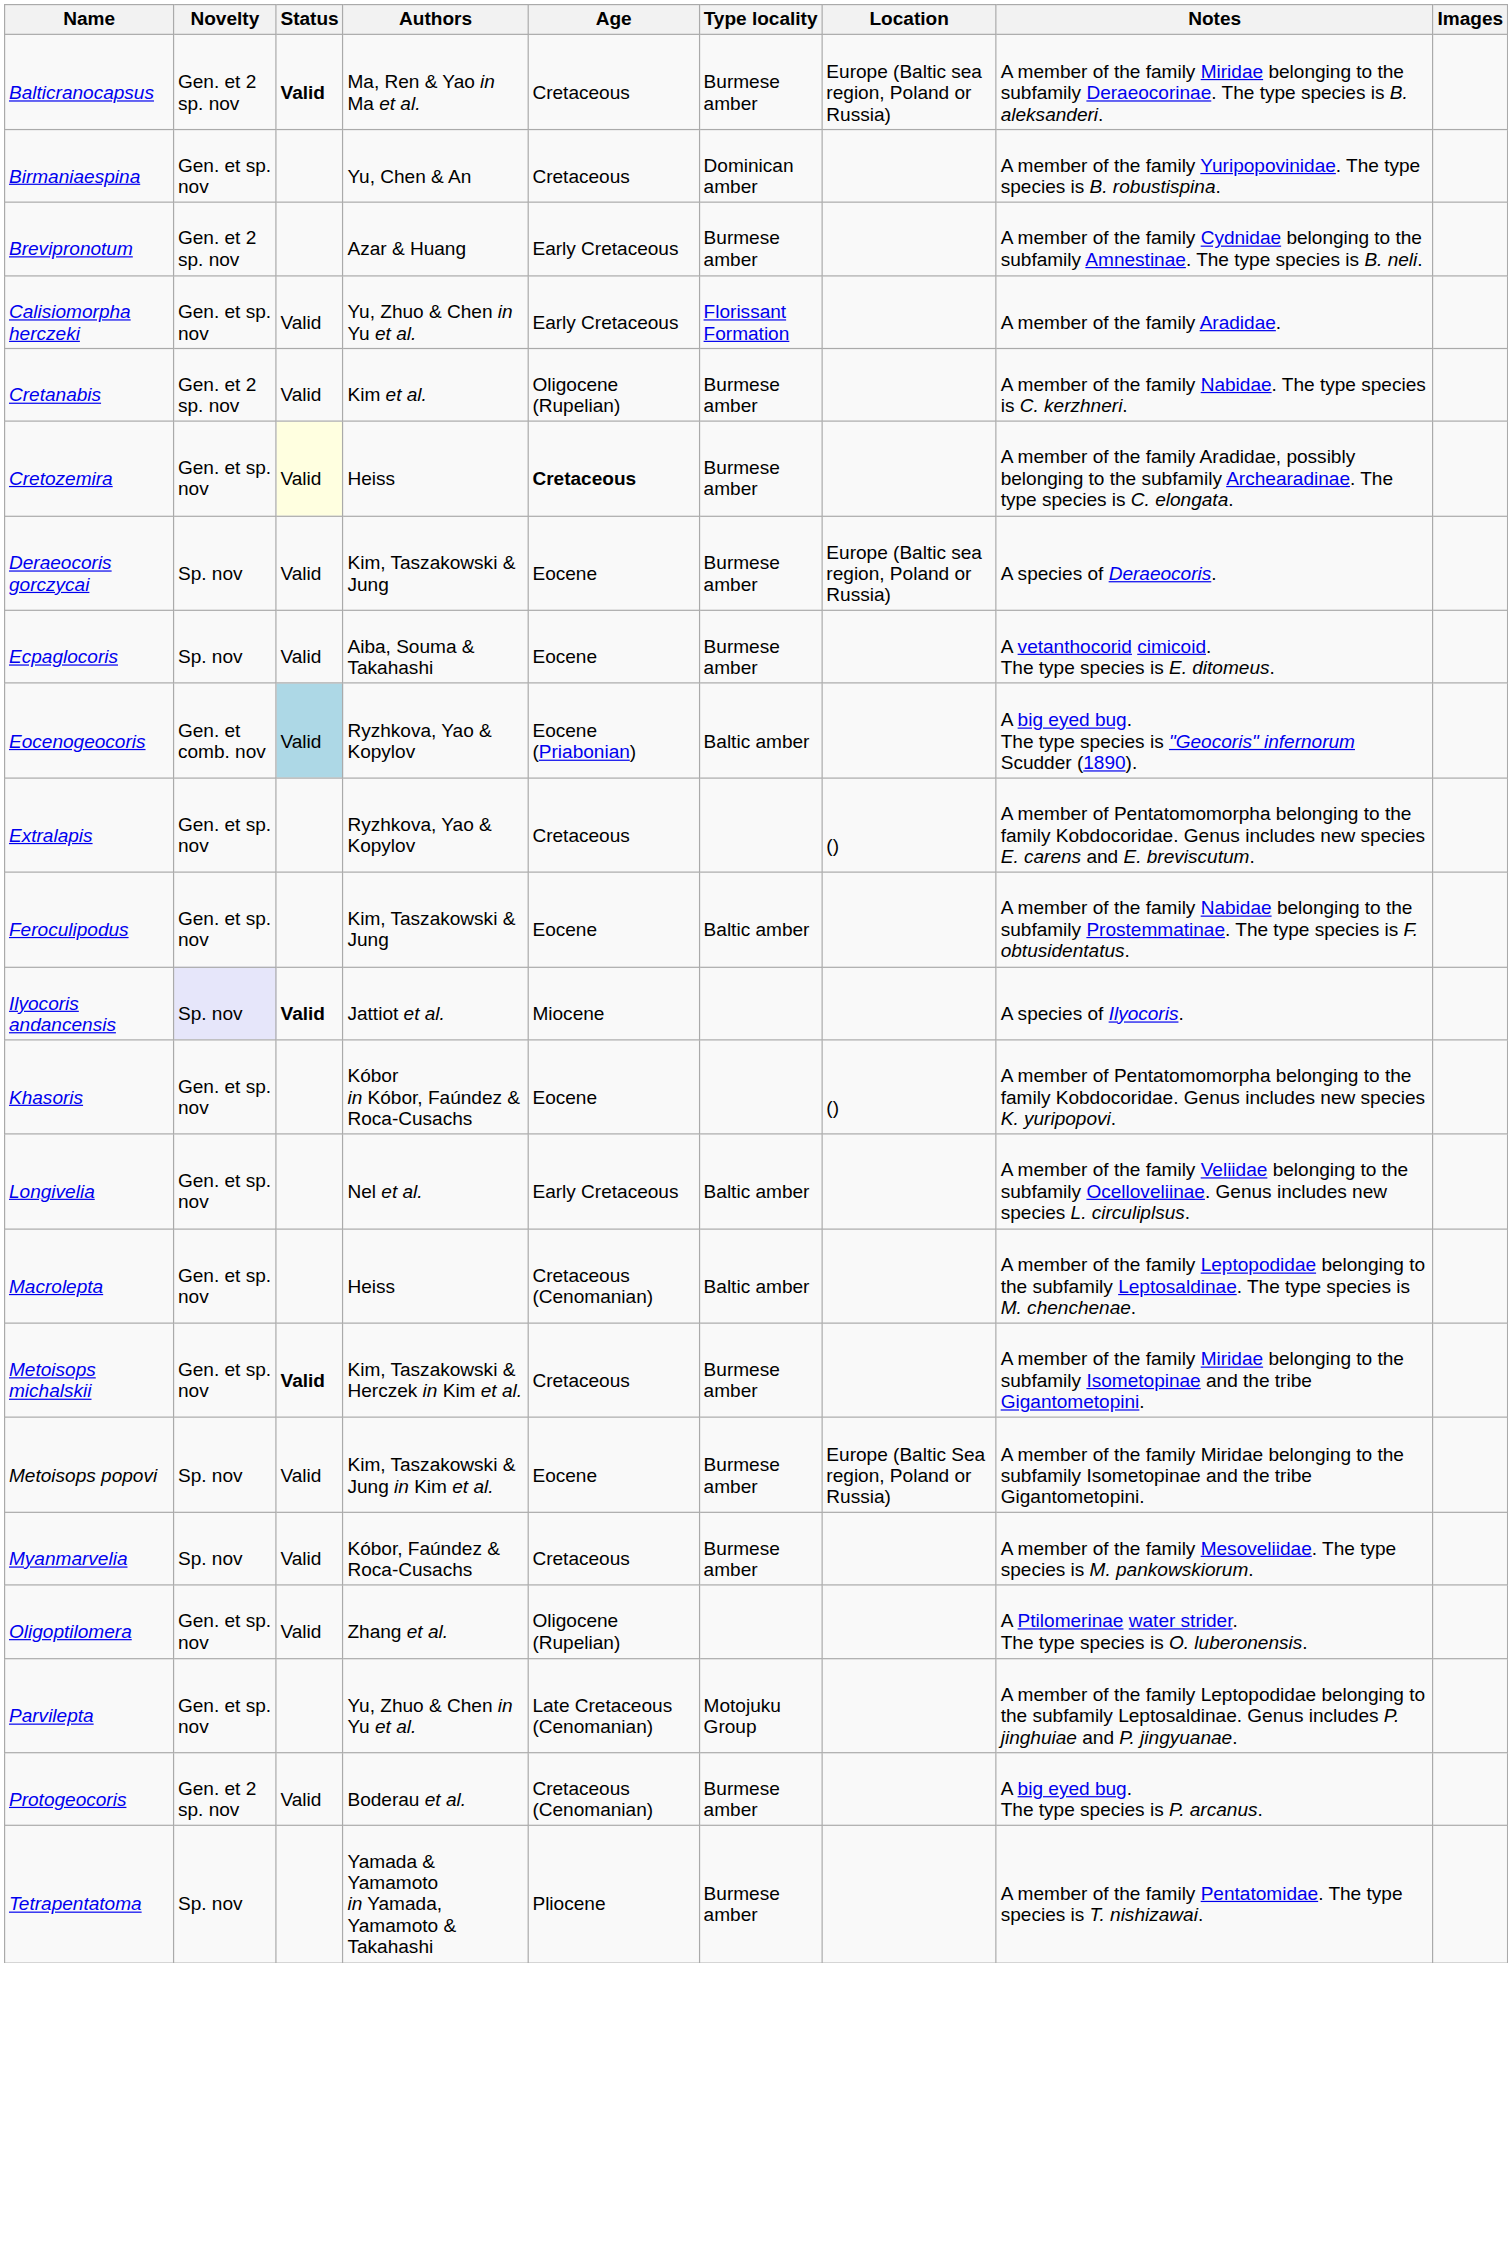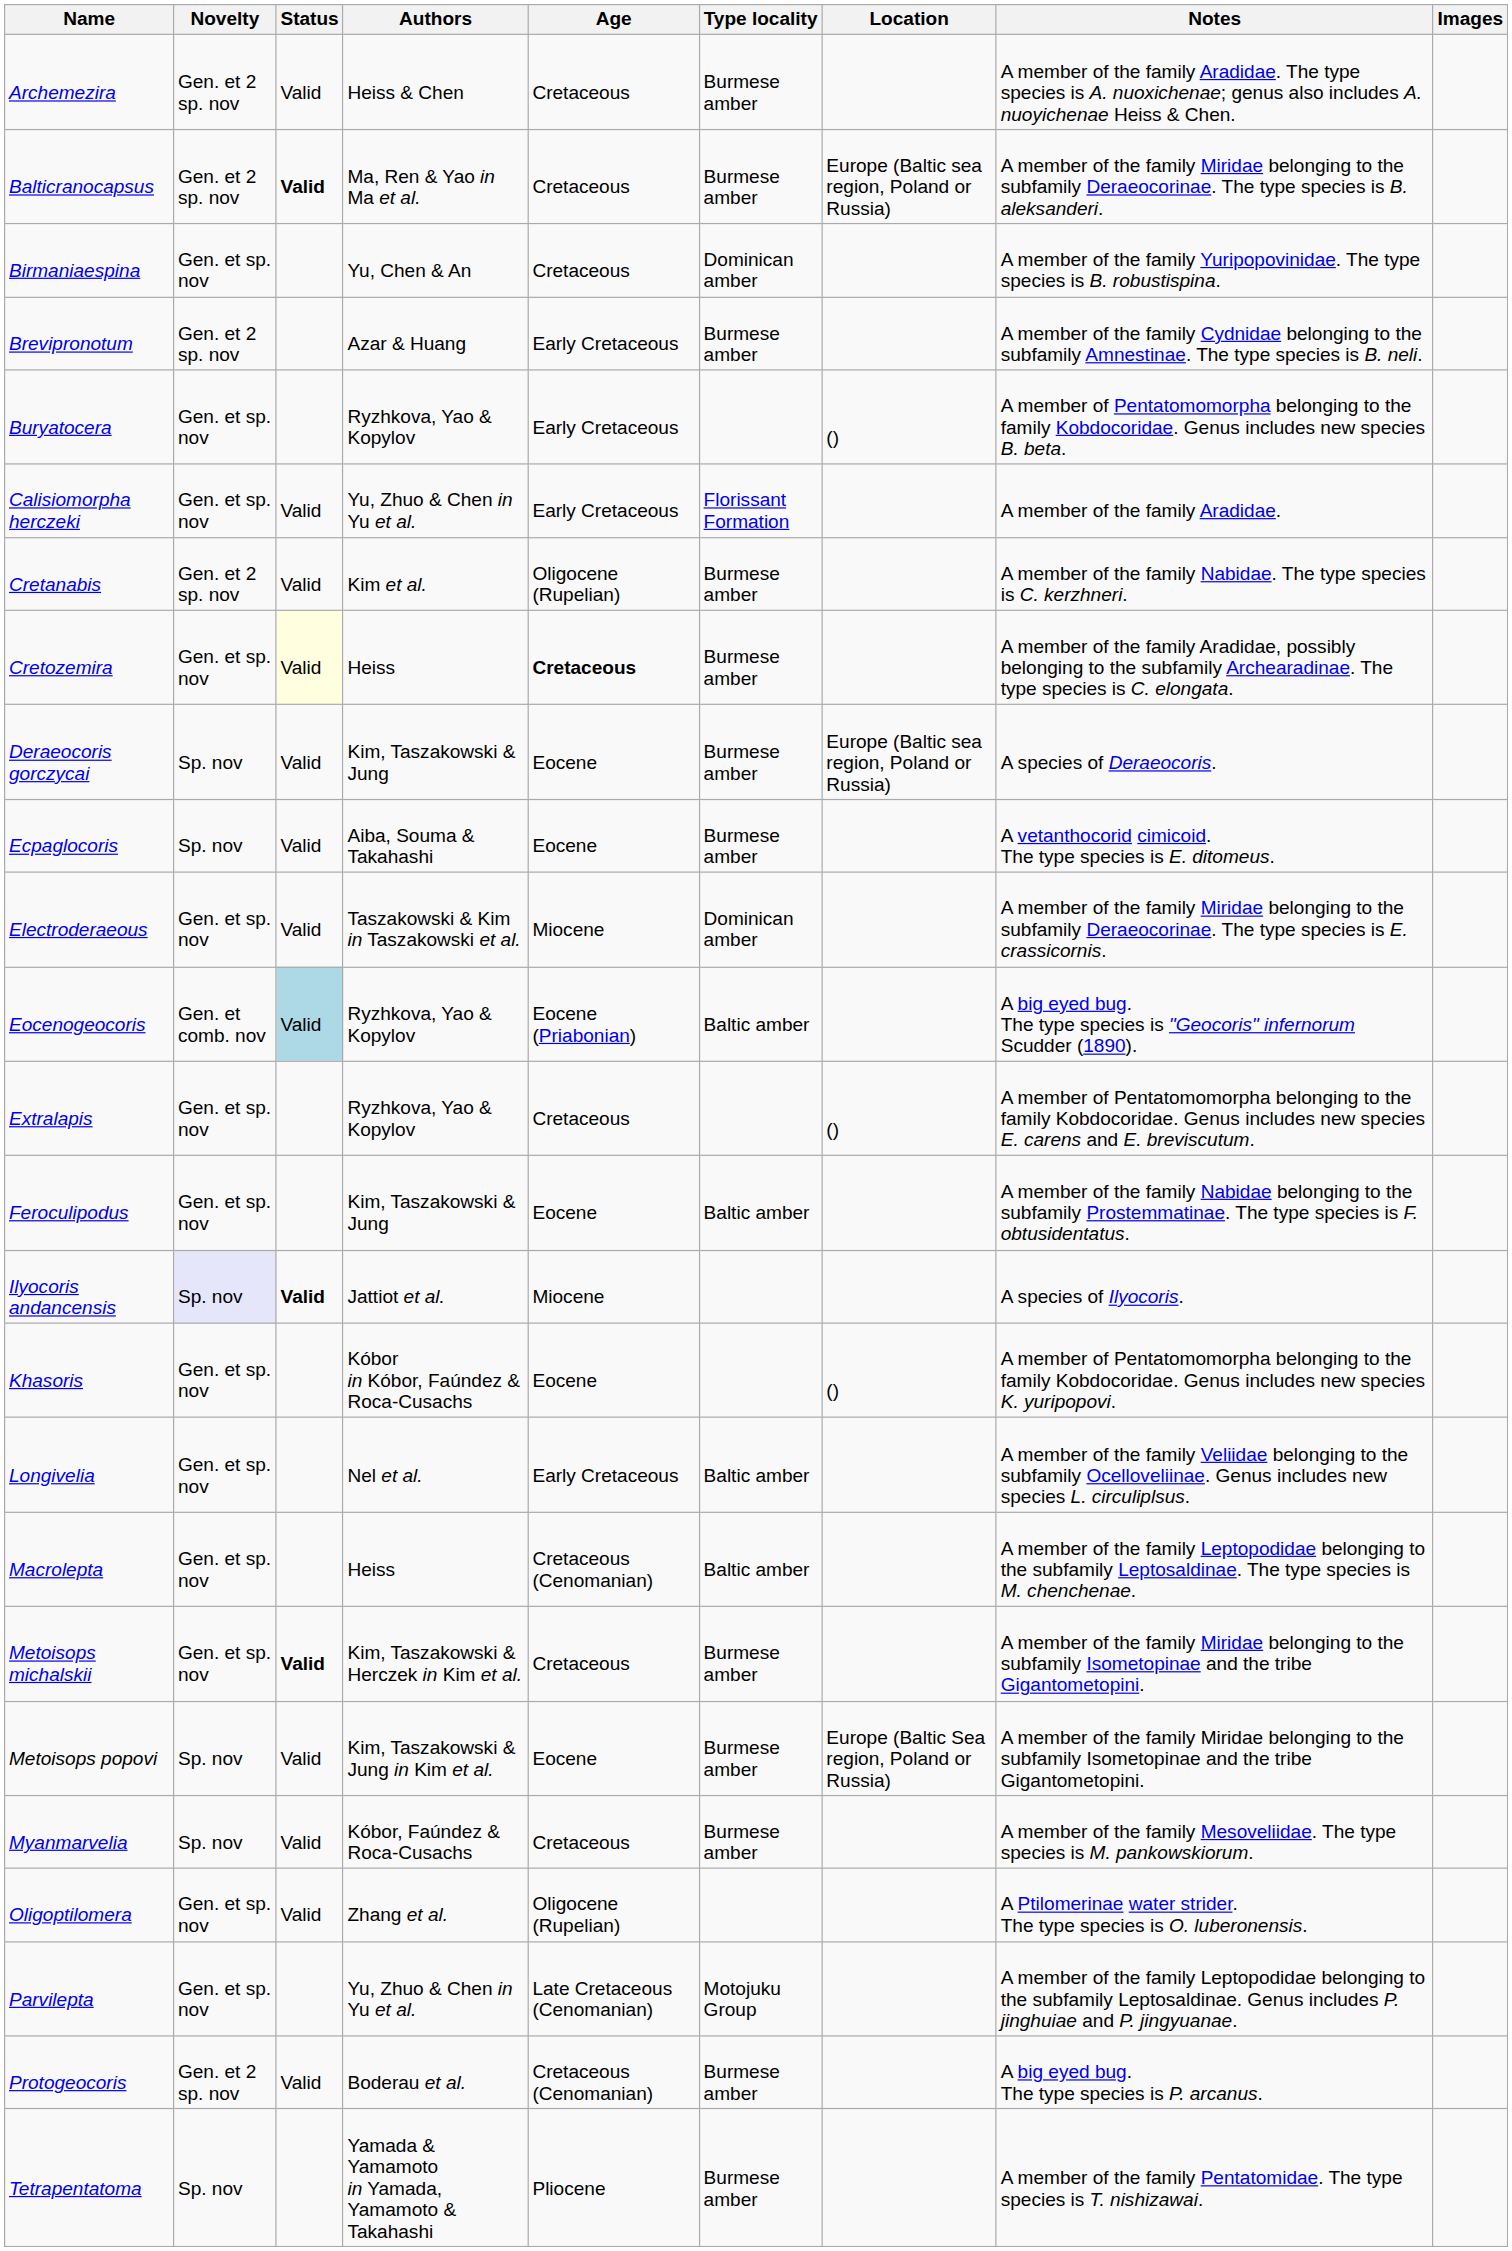+ row: Archemezira | Gen. et 2 sp. nov | Valid | Heiss & Chen | Cretaceous | Burmese amber | A member of the family Aradidae. The type species is A. nuoxichenae; genus also includes A. nuoyichenae Heiss & Chen.
+ row: Buryatocera | Gen. et sp. nov | Ryzhkova, Yao & Kopylov | Early Cretaceous | () | A member of Pentatomomorpha belonging to the family Kobdocoridae. Genus includes new species B. beta.
+ row: Electroderaeous | Gen. et sp. nov | Valid | Taszakowski & Kim in Taszakowski et al. | Miocene | Dominican amber | A member of the family Miridae belonging to the subfamily Deraeocorinae. The type species is E. crassicornis.
